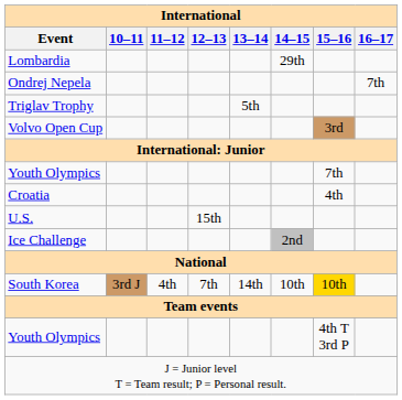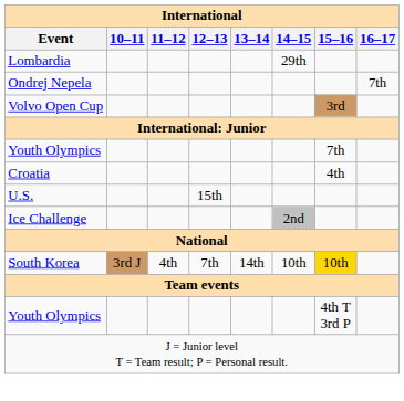- row: Triglav Trophy | 5th
